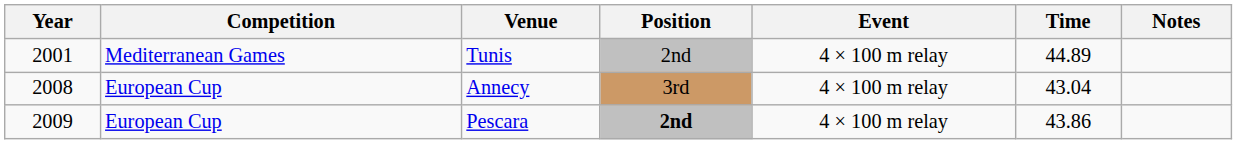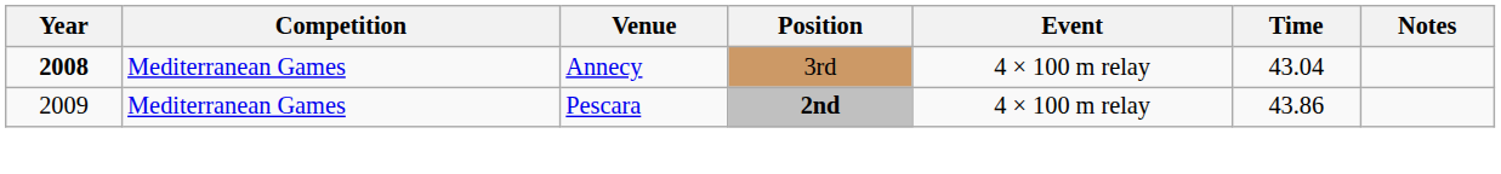- row: 2001 | Mediterranean Games | Tunis | 2nd | 4 × 100 m relay | 44.89
Annecy | Year: normal -> bold
Annecy | Competition: European Cup -> Mediterranean Games
Pescara | Competition: European Cup -> Mediterranean Games
